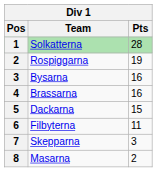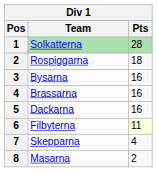Rospiggarna | Pts: 19 -> 18
Dackarna | Pts: 15 -> 16
Filbyterna | Pts: no background -> lightyellow background
Skepparna | Pts: 3 -> 4
